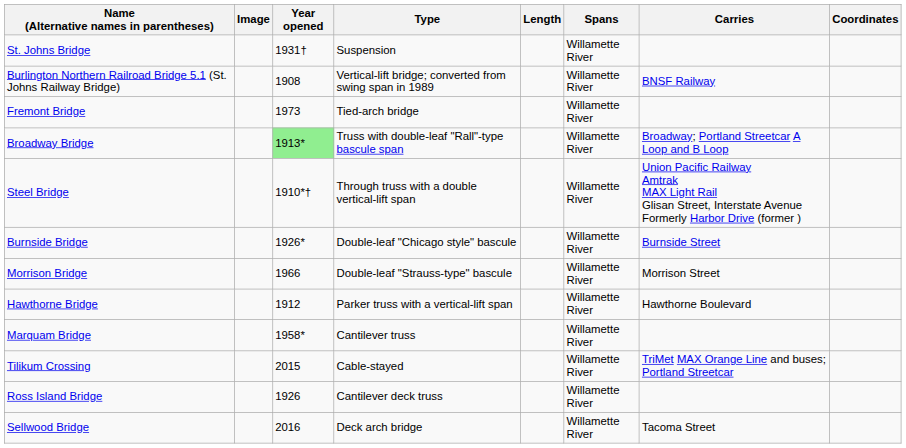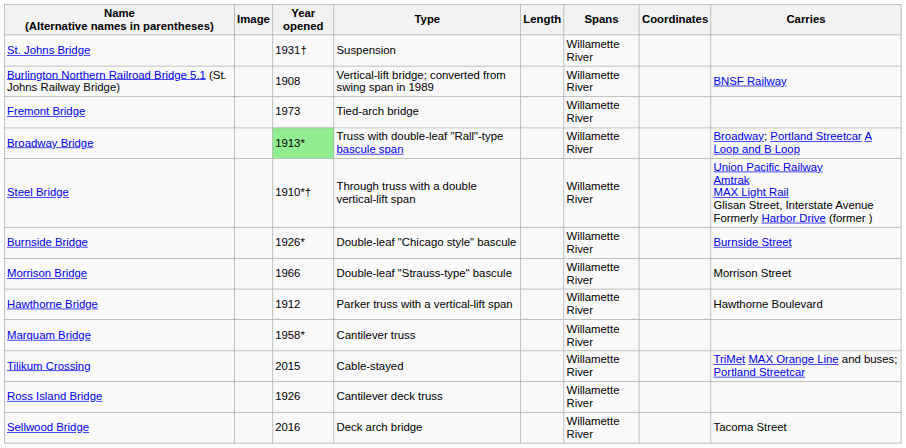columns swapped: Carries <-> Coordinates
